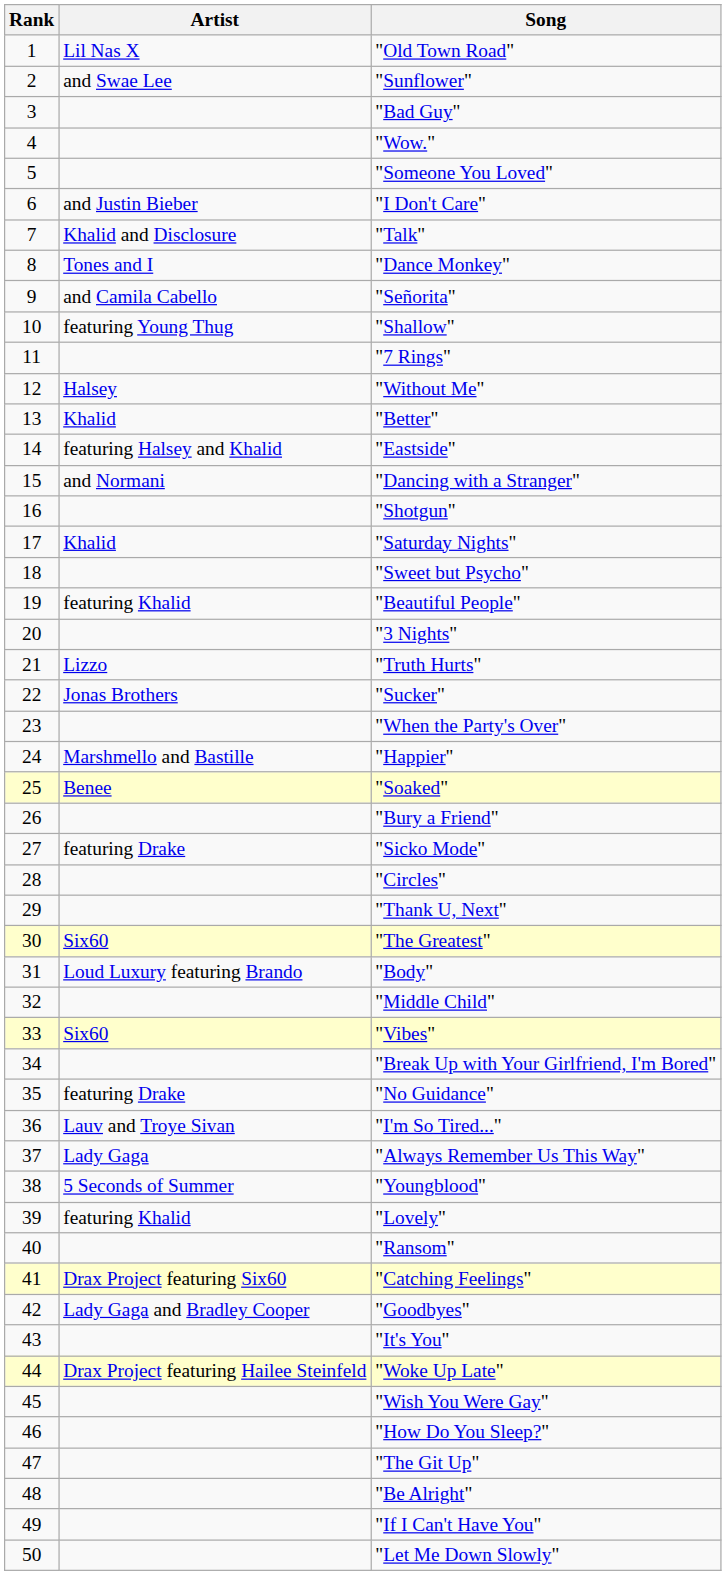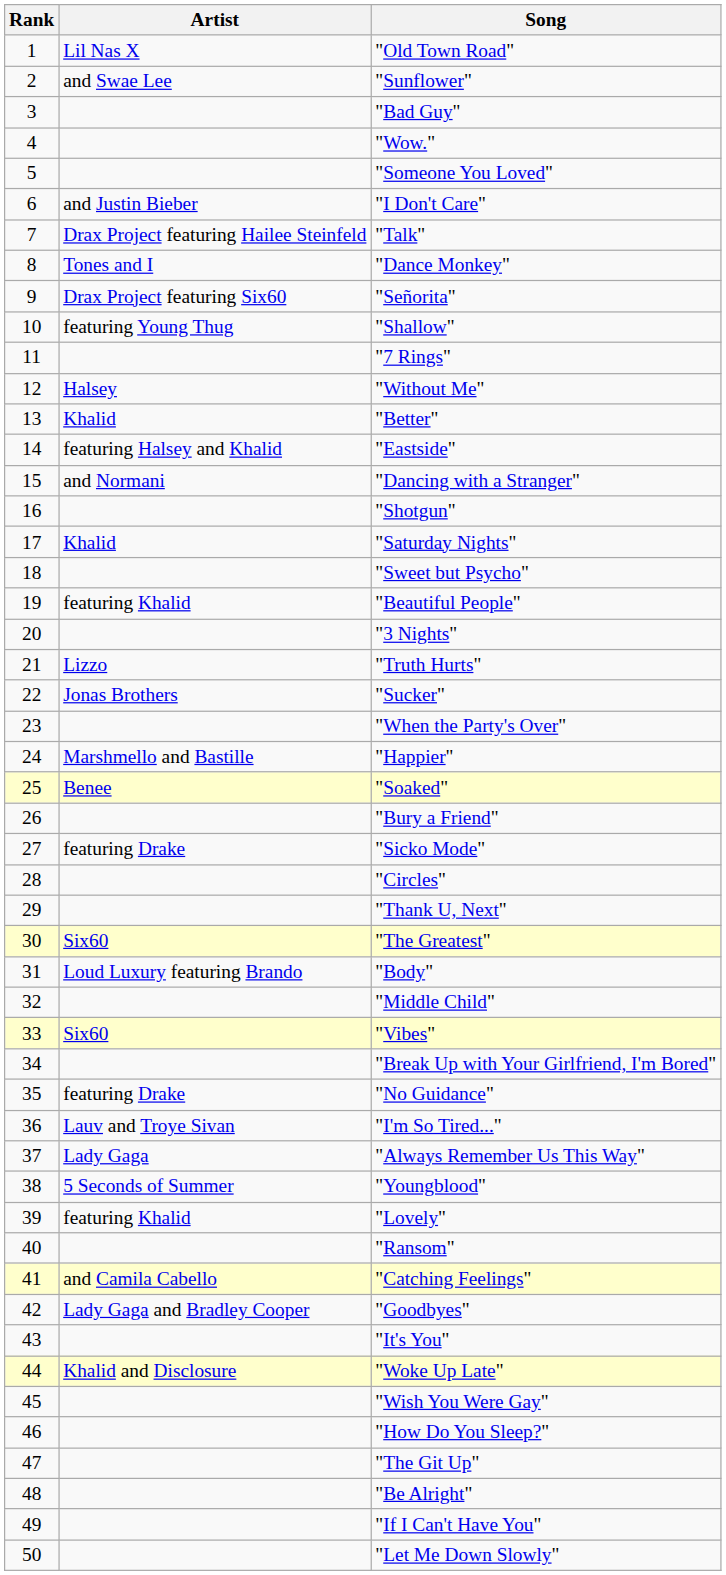"Talk" | Artist: Khalid and Disclosure -> Drax Project featuring Hailee Steinfeld
"Señorita" | Artist: and Camila Cabello -> Drax Project featuring Six60
"Catching Feelings" | Artist: Drax Project featuring Six60 -> and Camila Cabello
"Woke Up Late" | Artist: Drax Project featuring Hailee Steinfeld -> Khalid and Disclosure
